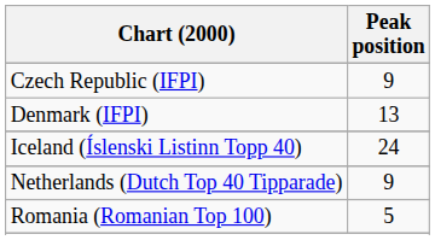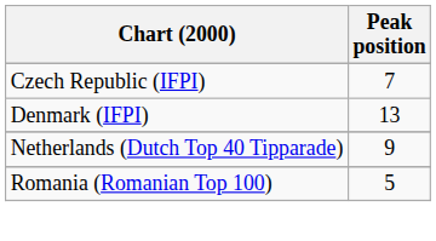Czech Republic (IFPI) | Peak position: 9 -> 7
- row: Iceland (Íslenski Listinn Topp 40) | 24
